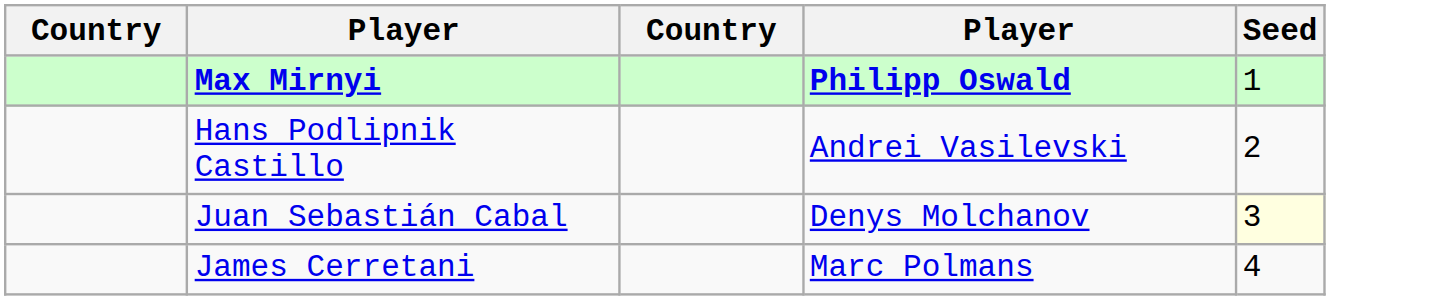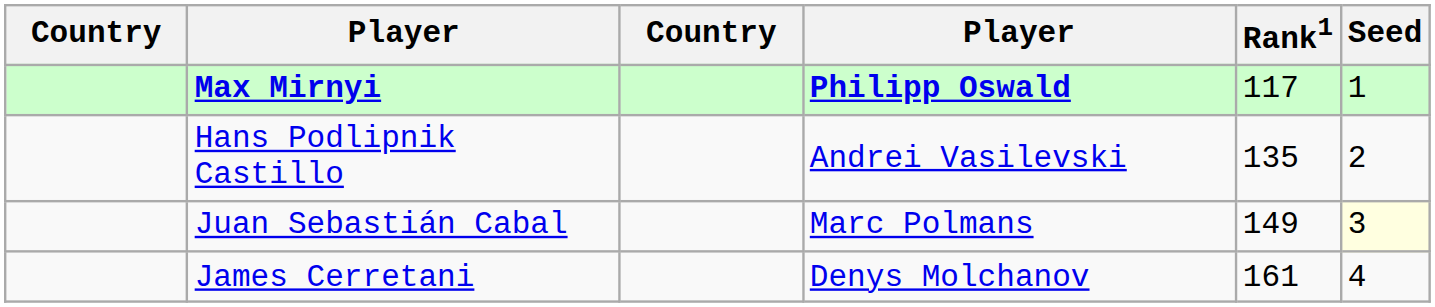+ column: Rank1 | 117 | 135 | 149 | 161
Juan Sebastián Cabal | column 4: Denys Molchanov -> Marc Polmans
James Cerretani | column 4: Marc Polmans -> Denys Molchanov
